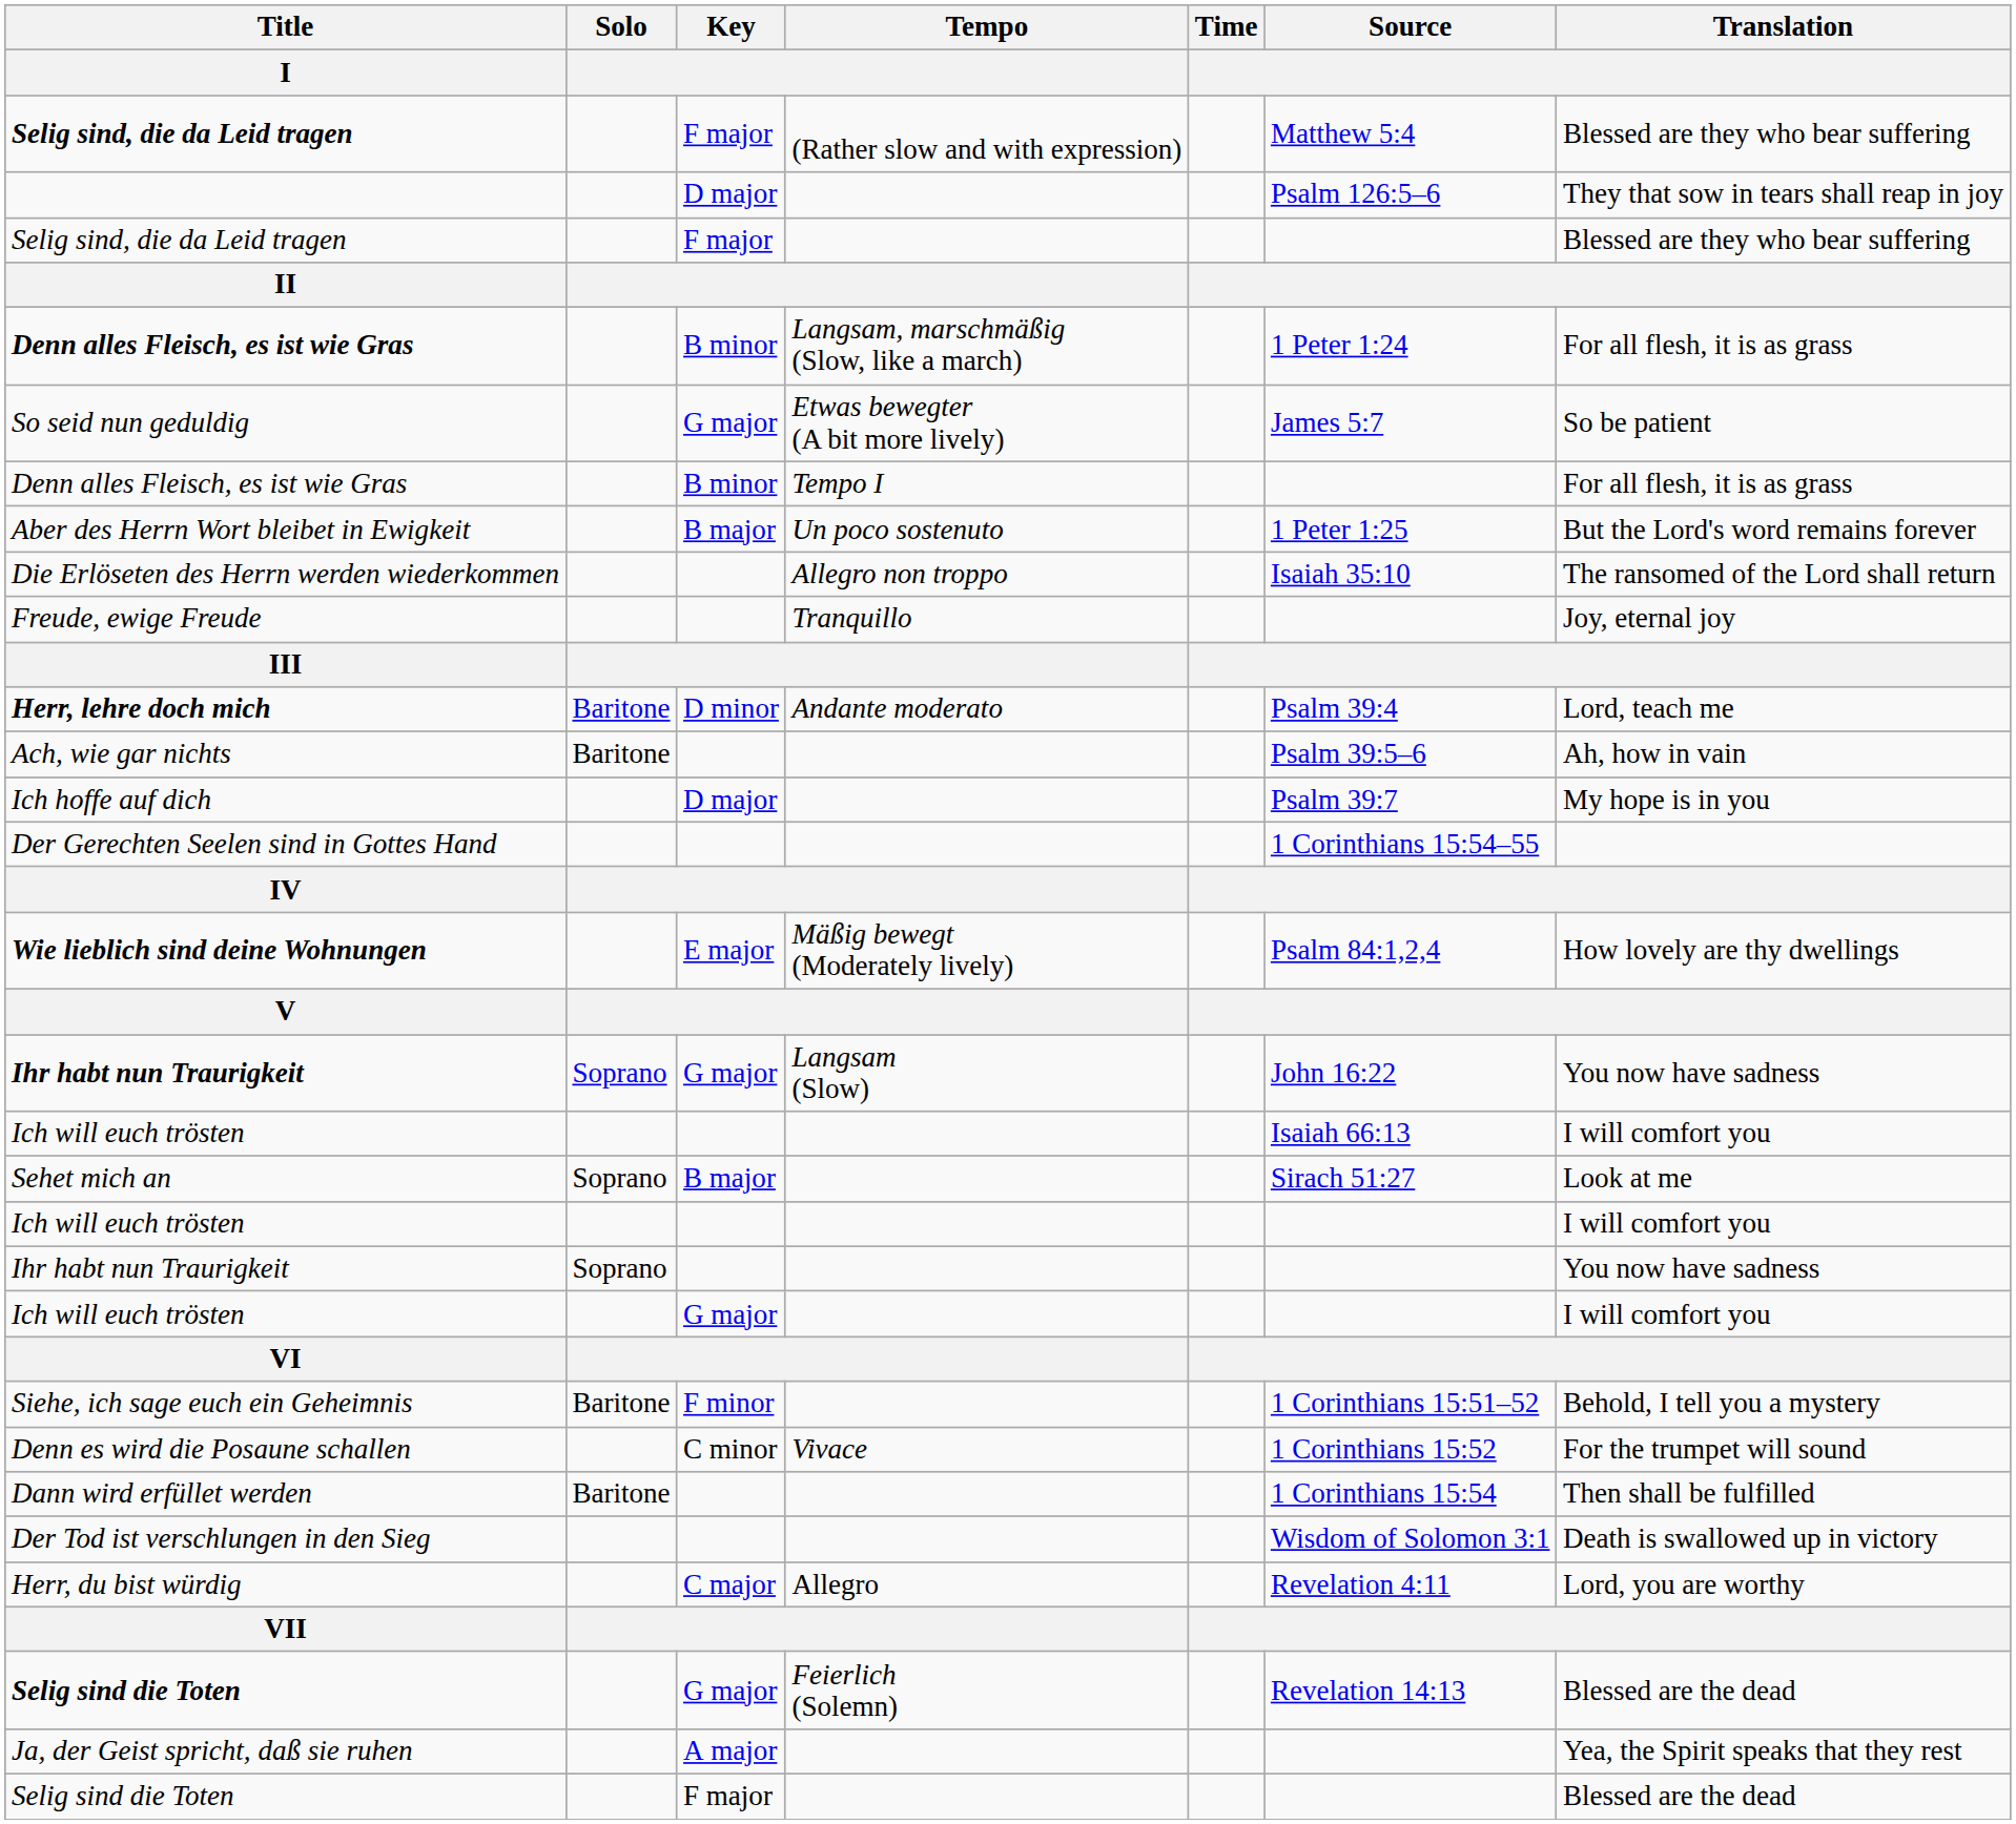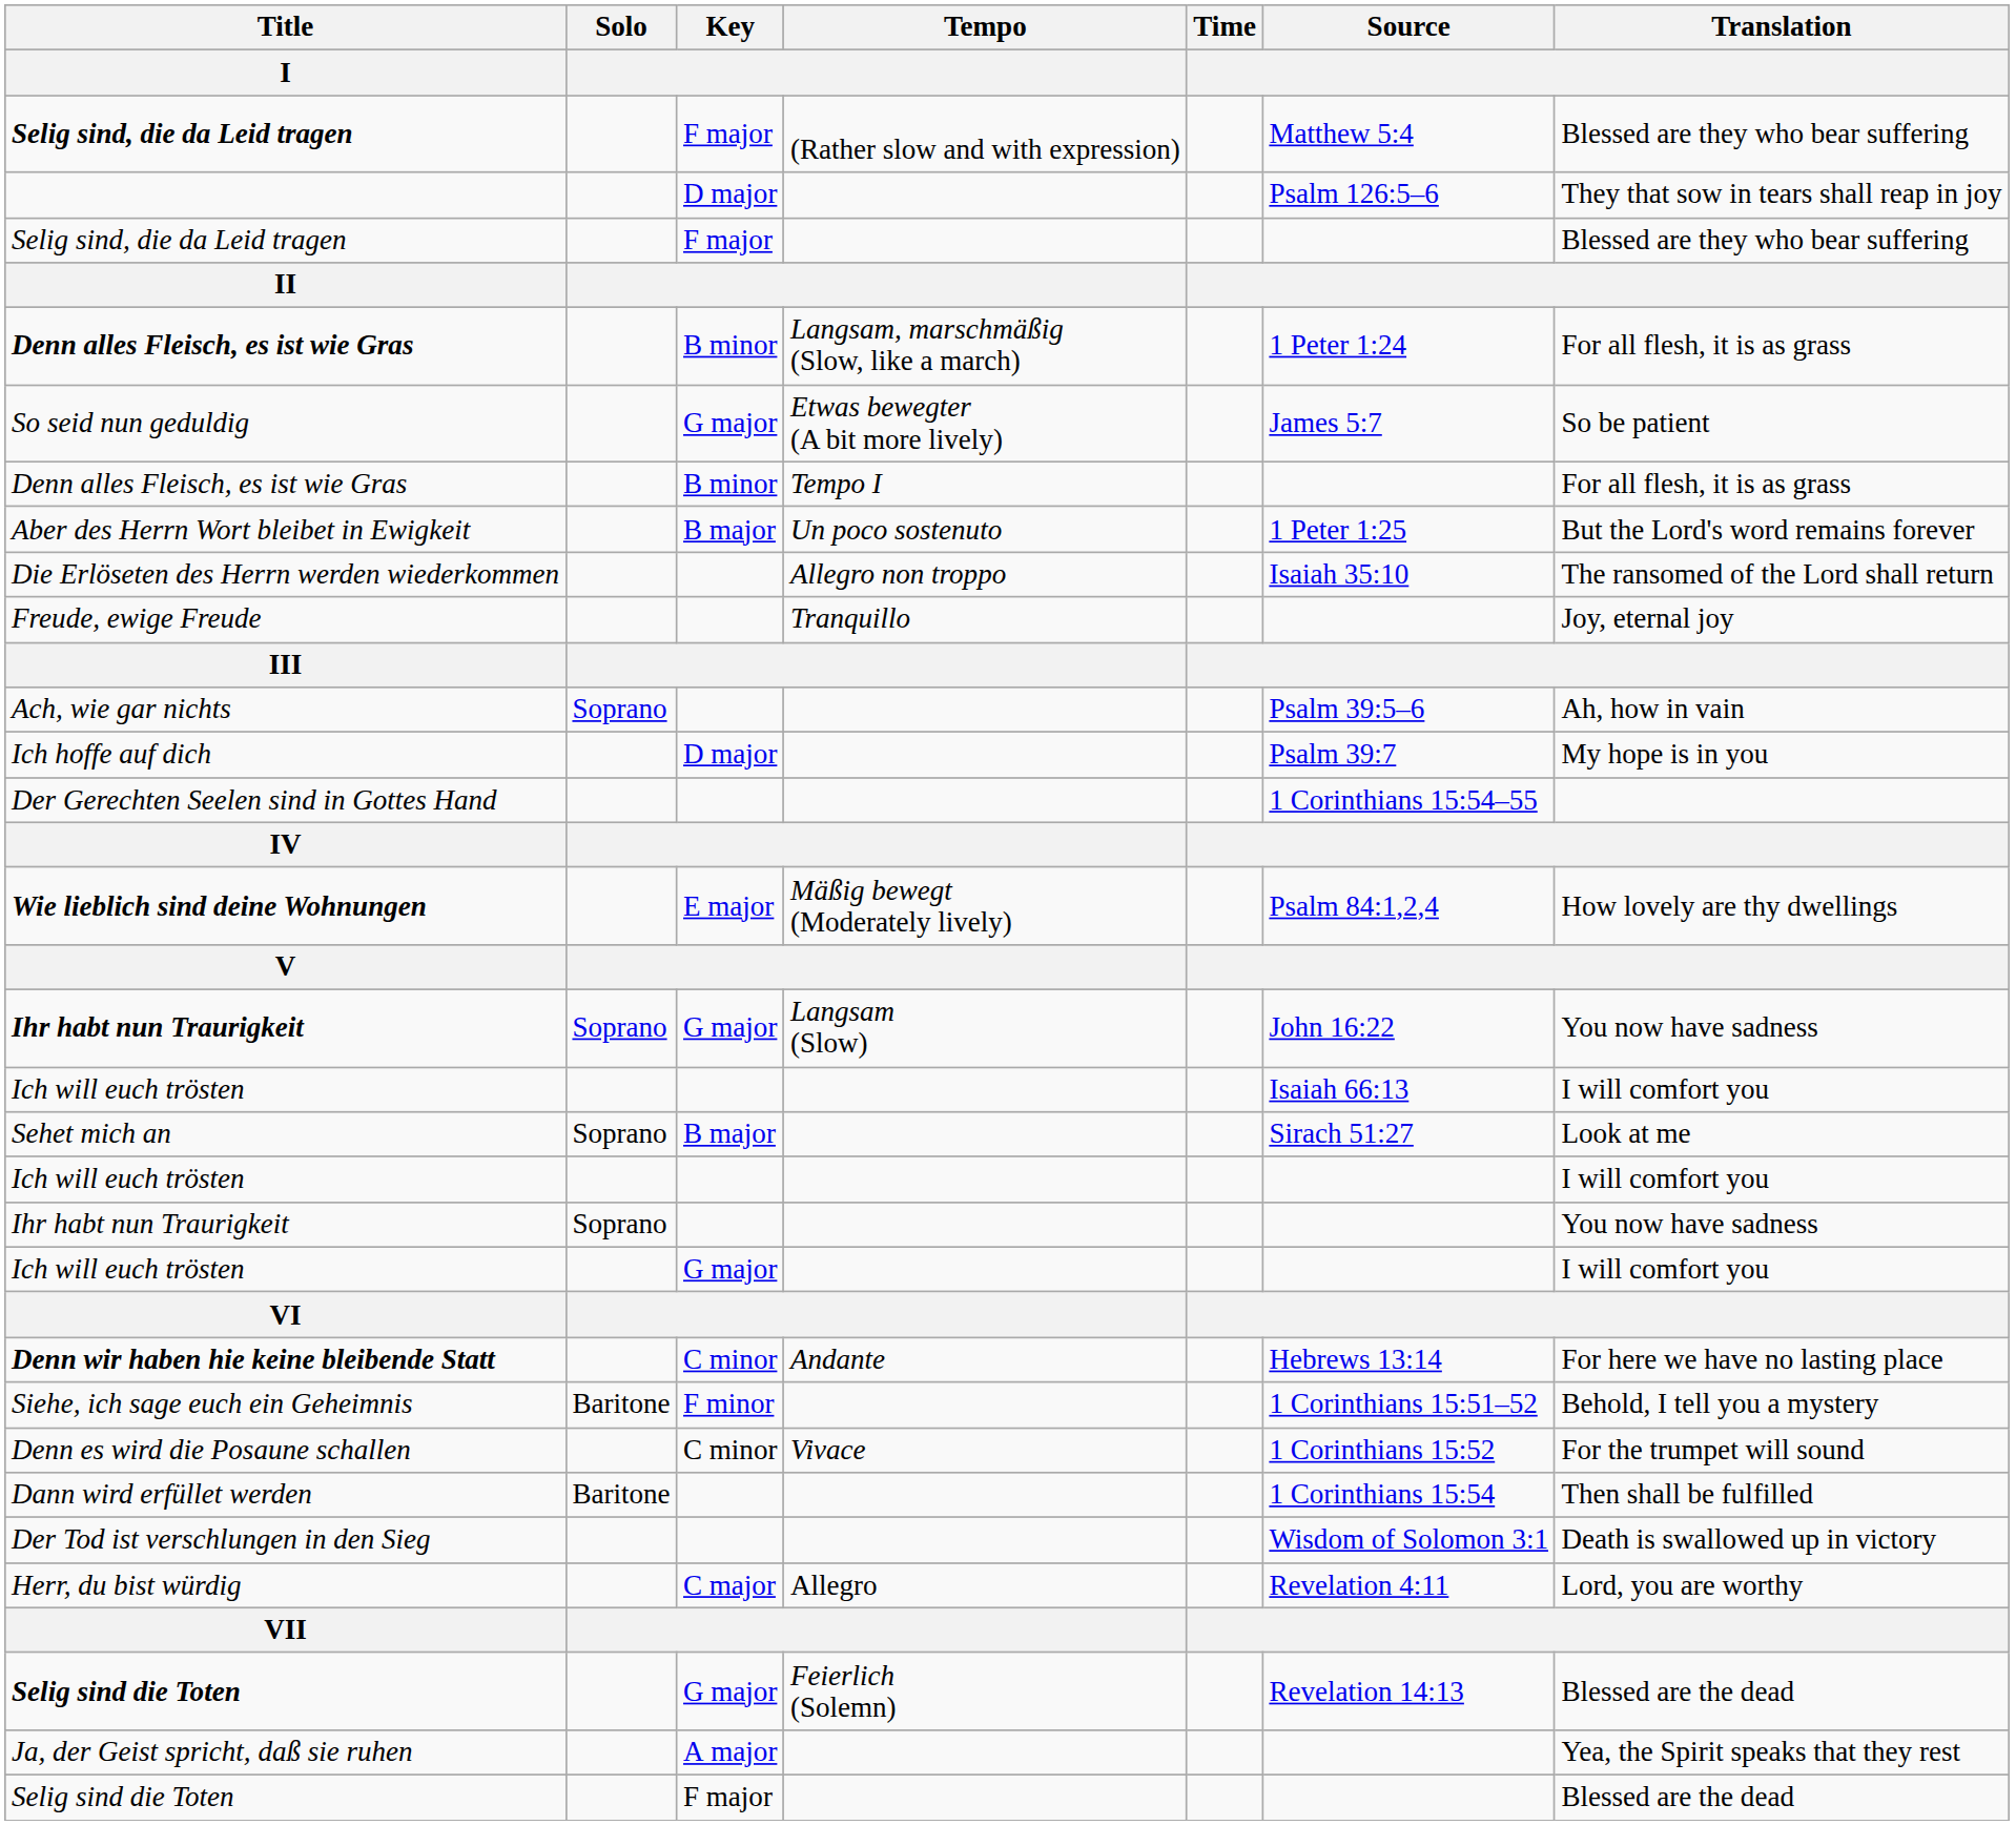- row: Herr, lehre doch mich | Baritone | D minor | Andante moderato | Psalm 39:4 | Lord, teach me
Ach, wie gar nichts | Solo: Baritone -> Soprano
+ row: Denn wir haben hie keine bleibende Statt | C minor | Andante | Hebrews 13:14 | For here we have no lasting place
